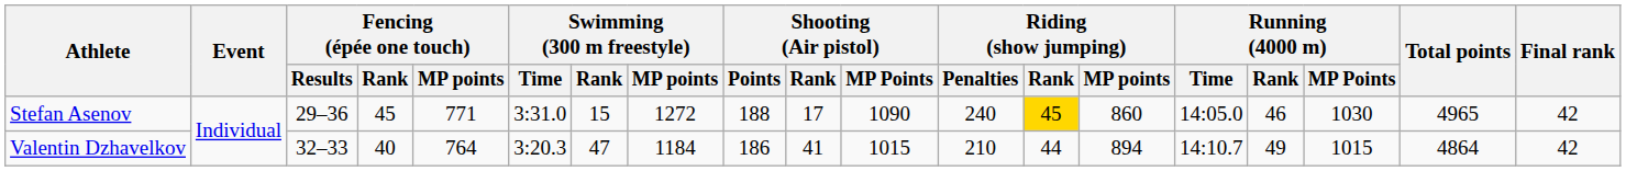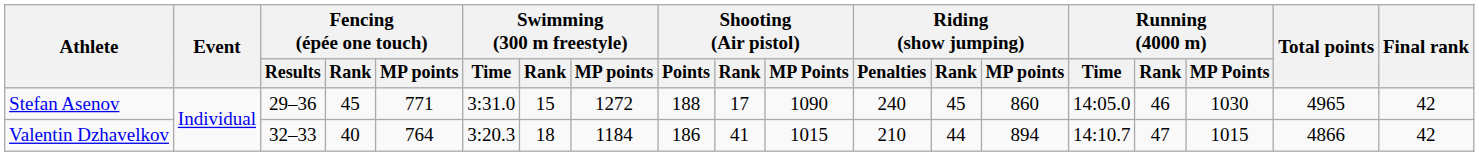Stefan Asenov | Riding (show jumping) / Rank: gold background -> no background
Valentin Dzhavelkov | Swimming (300 m freestyle) / Rank: 47 -> 18
Valentin Dzhavelkov | Running (4000 m) / Rank: 49 -> 47
Valentin Dzhavelkov | Total points: 4864 -> 4866
